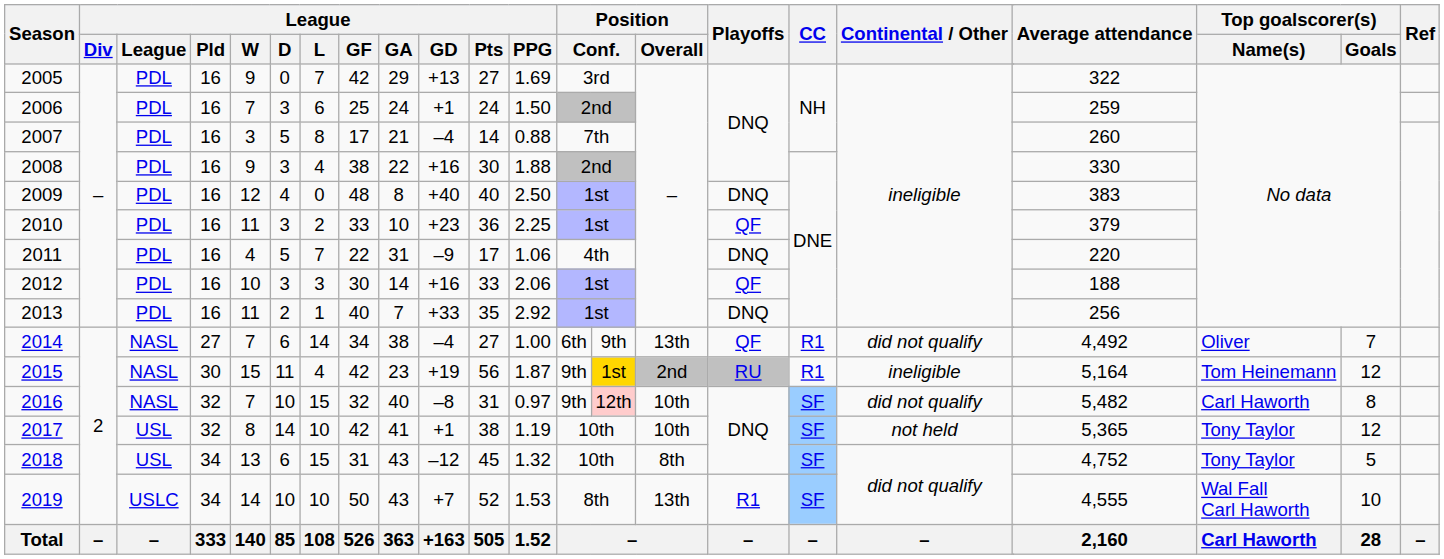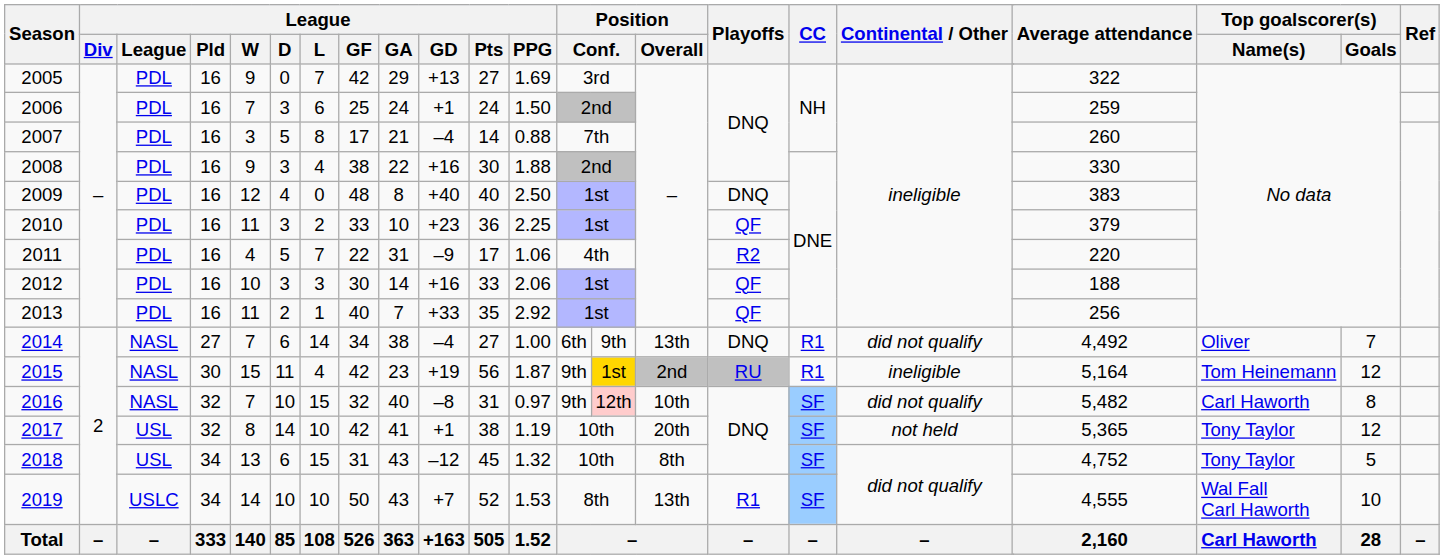2011 | Playoffs: DNQ -> R2
2013 | Playoffs: DNQ -> QF
2014 | Playoffs: QF -> DNQ
2017 | Position / Overall: 10th -> 20th
